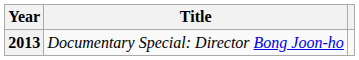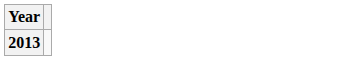- column: Title | Documentary Special: Director Bong Joon-ho
